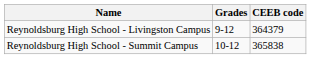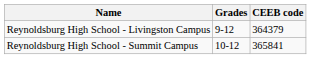Reynoldsburg High School - Summit Campus | CEEB code: 365838 -> 365841
